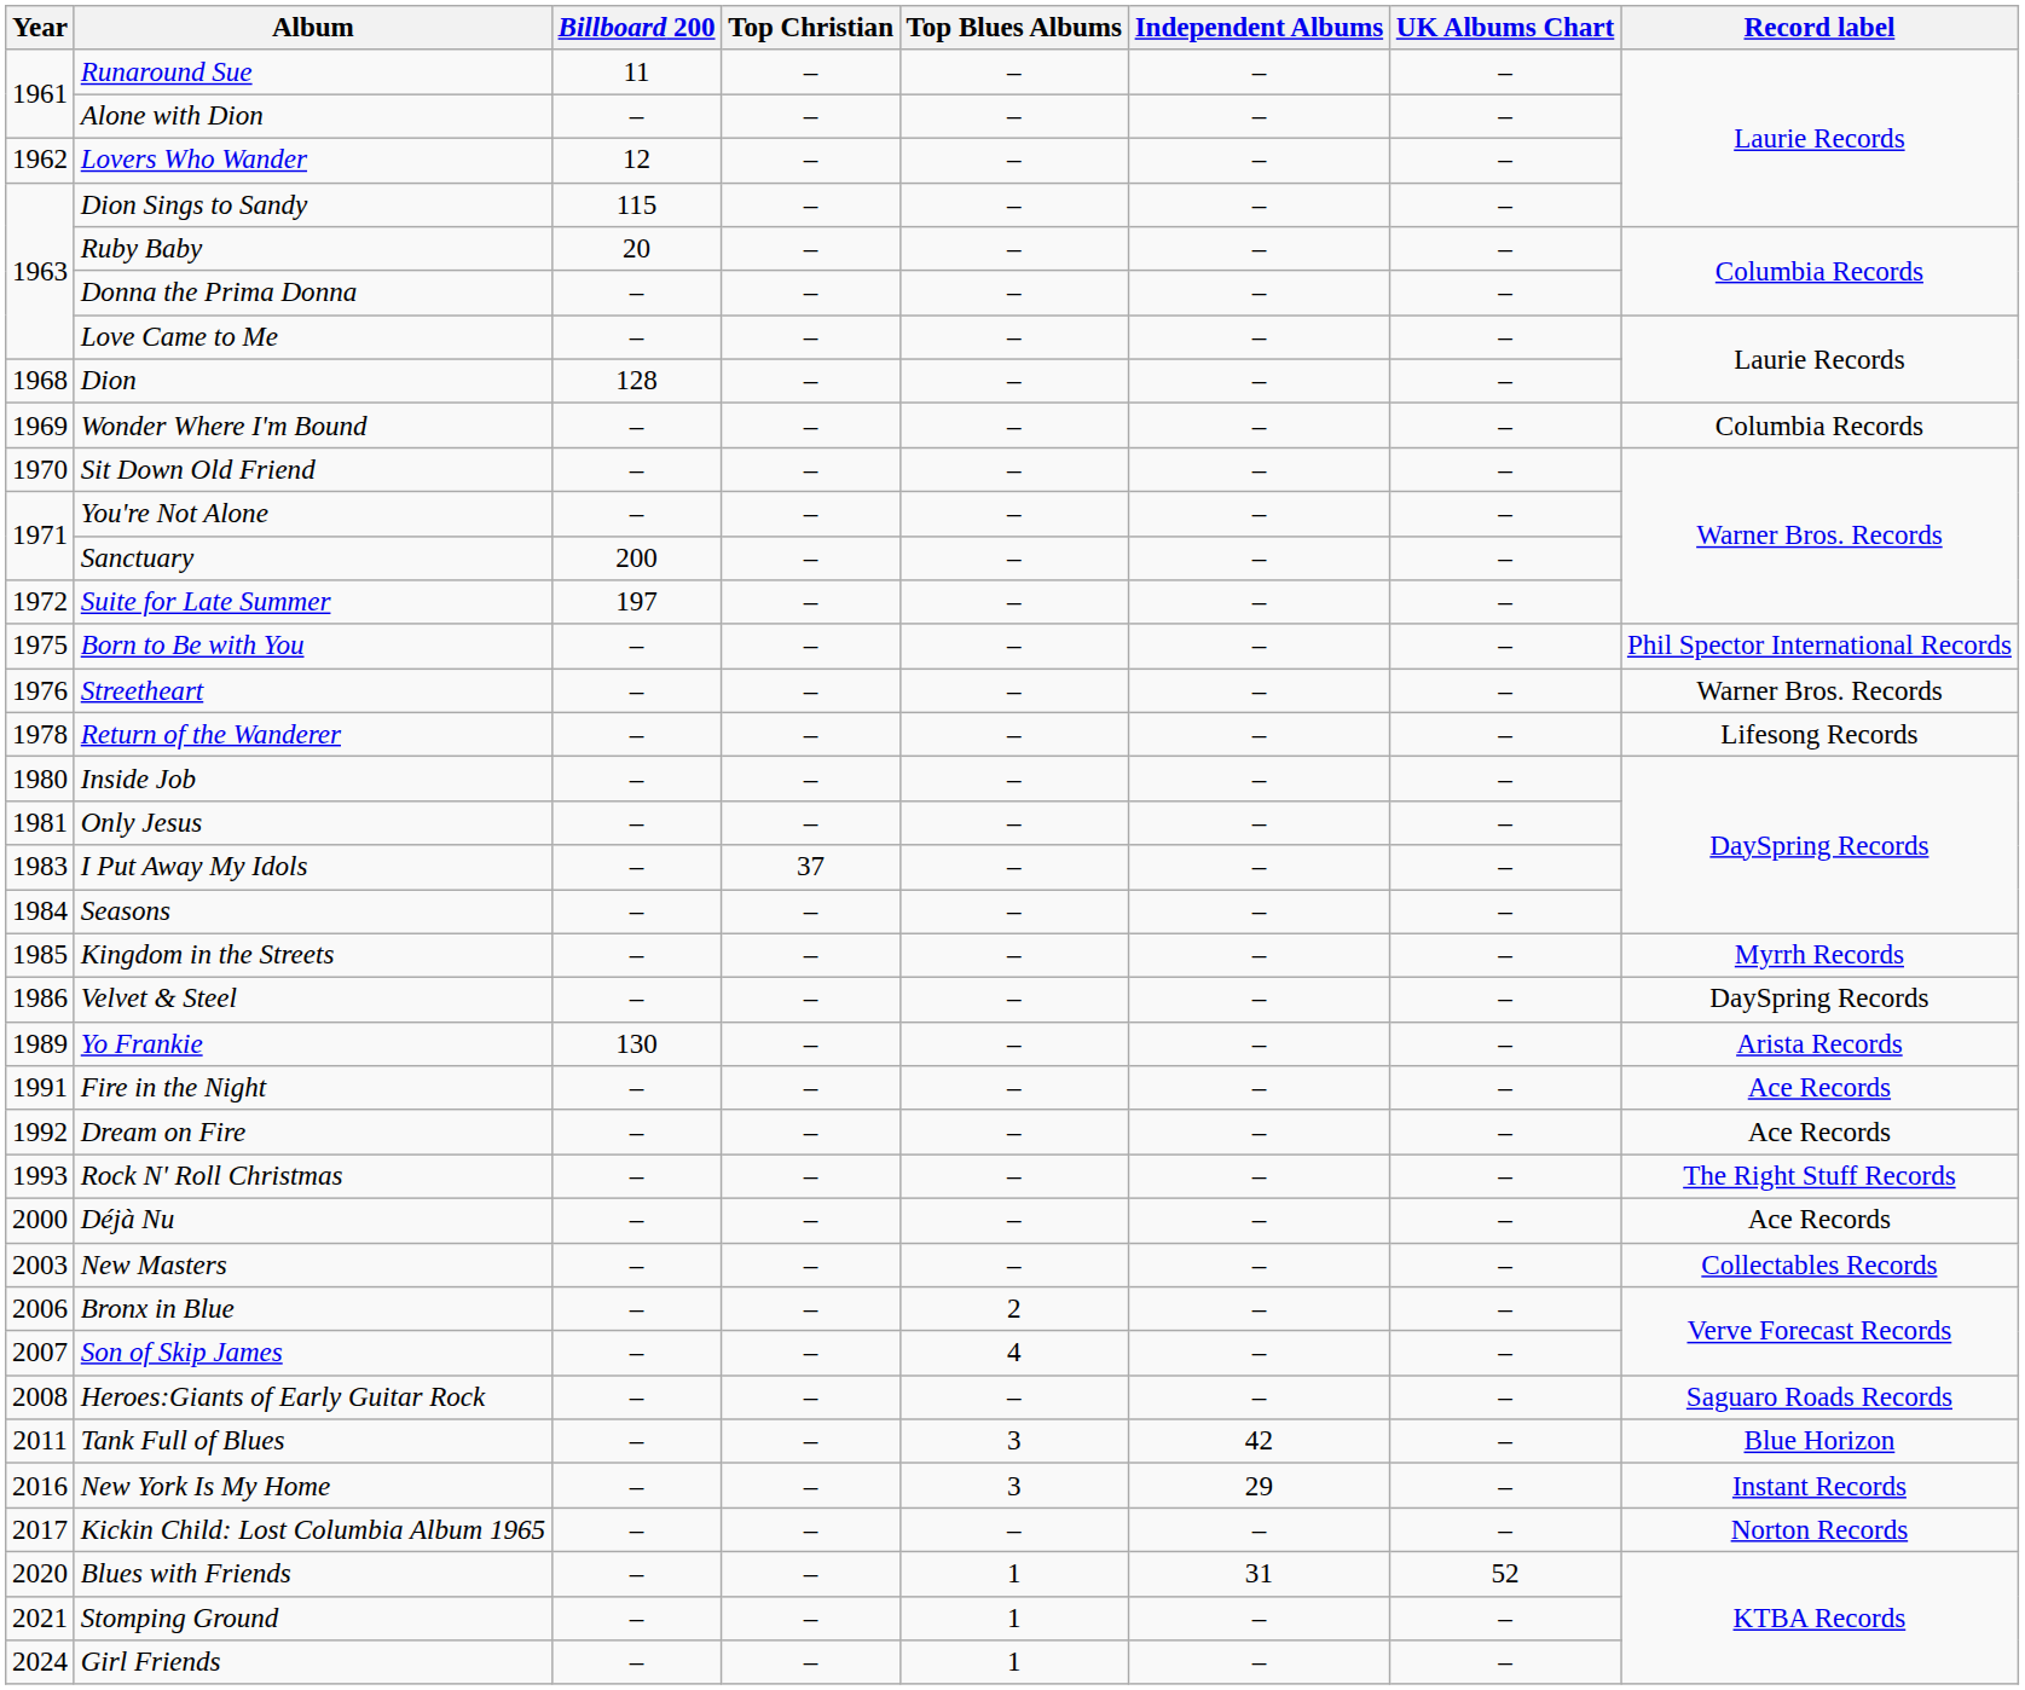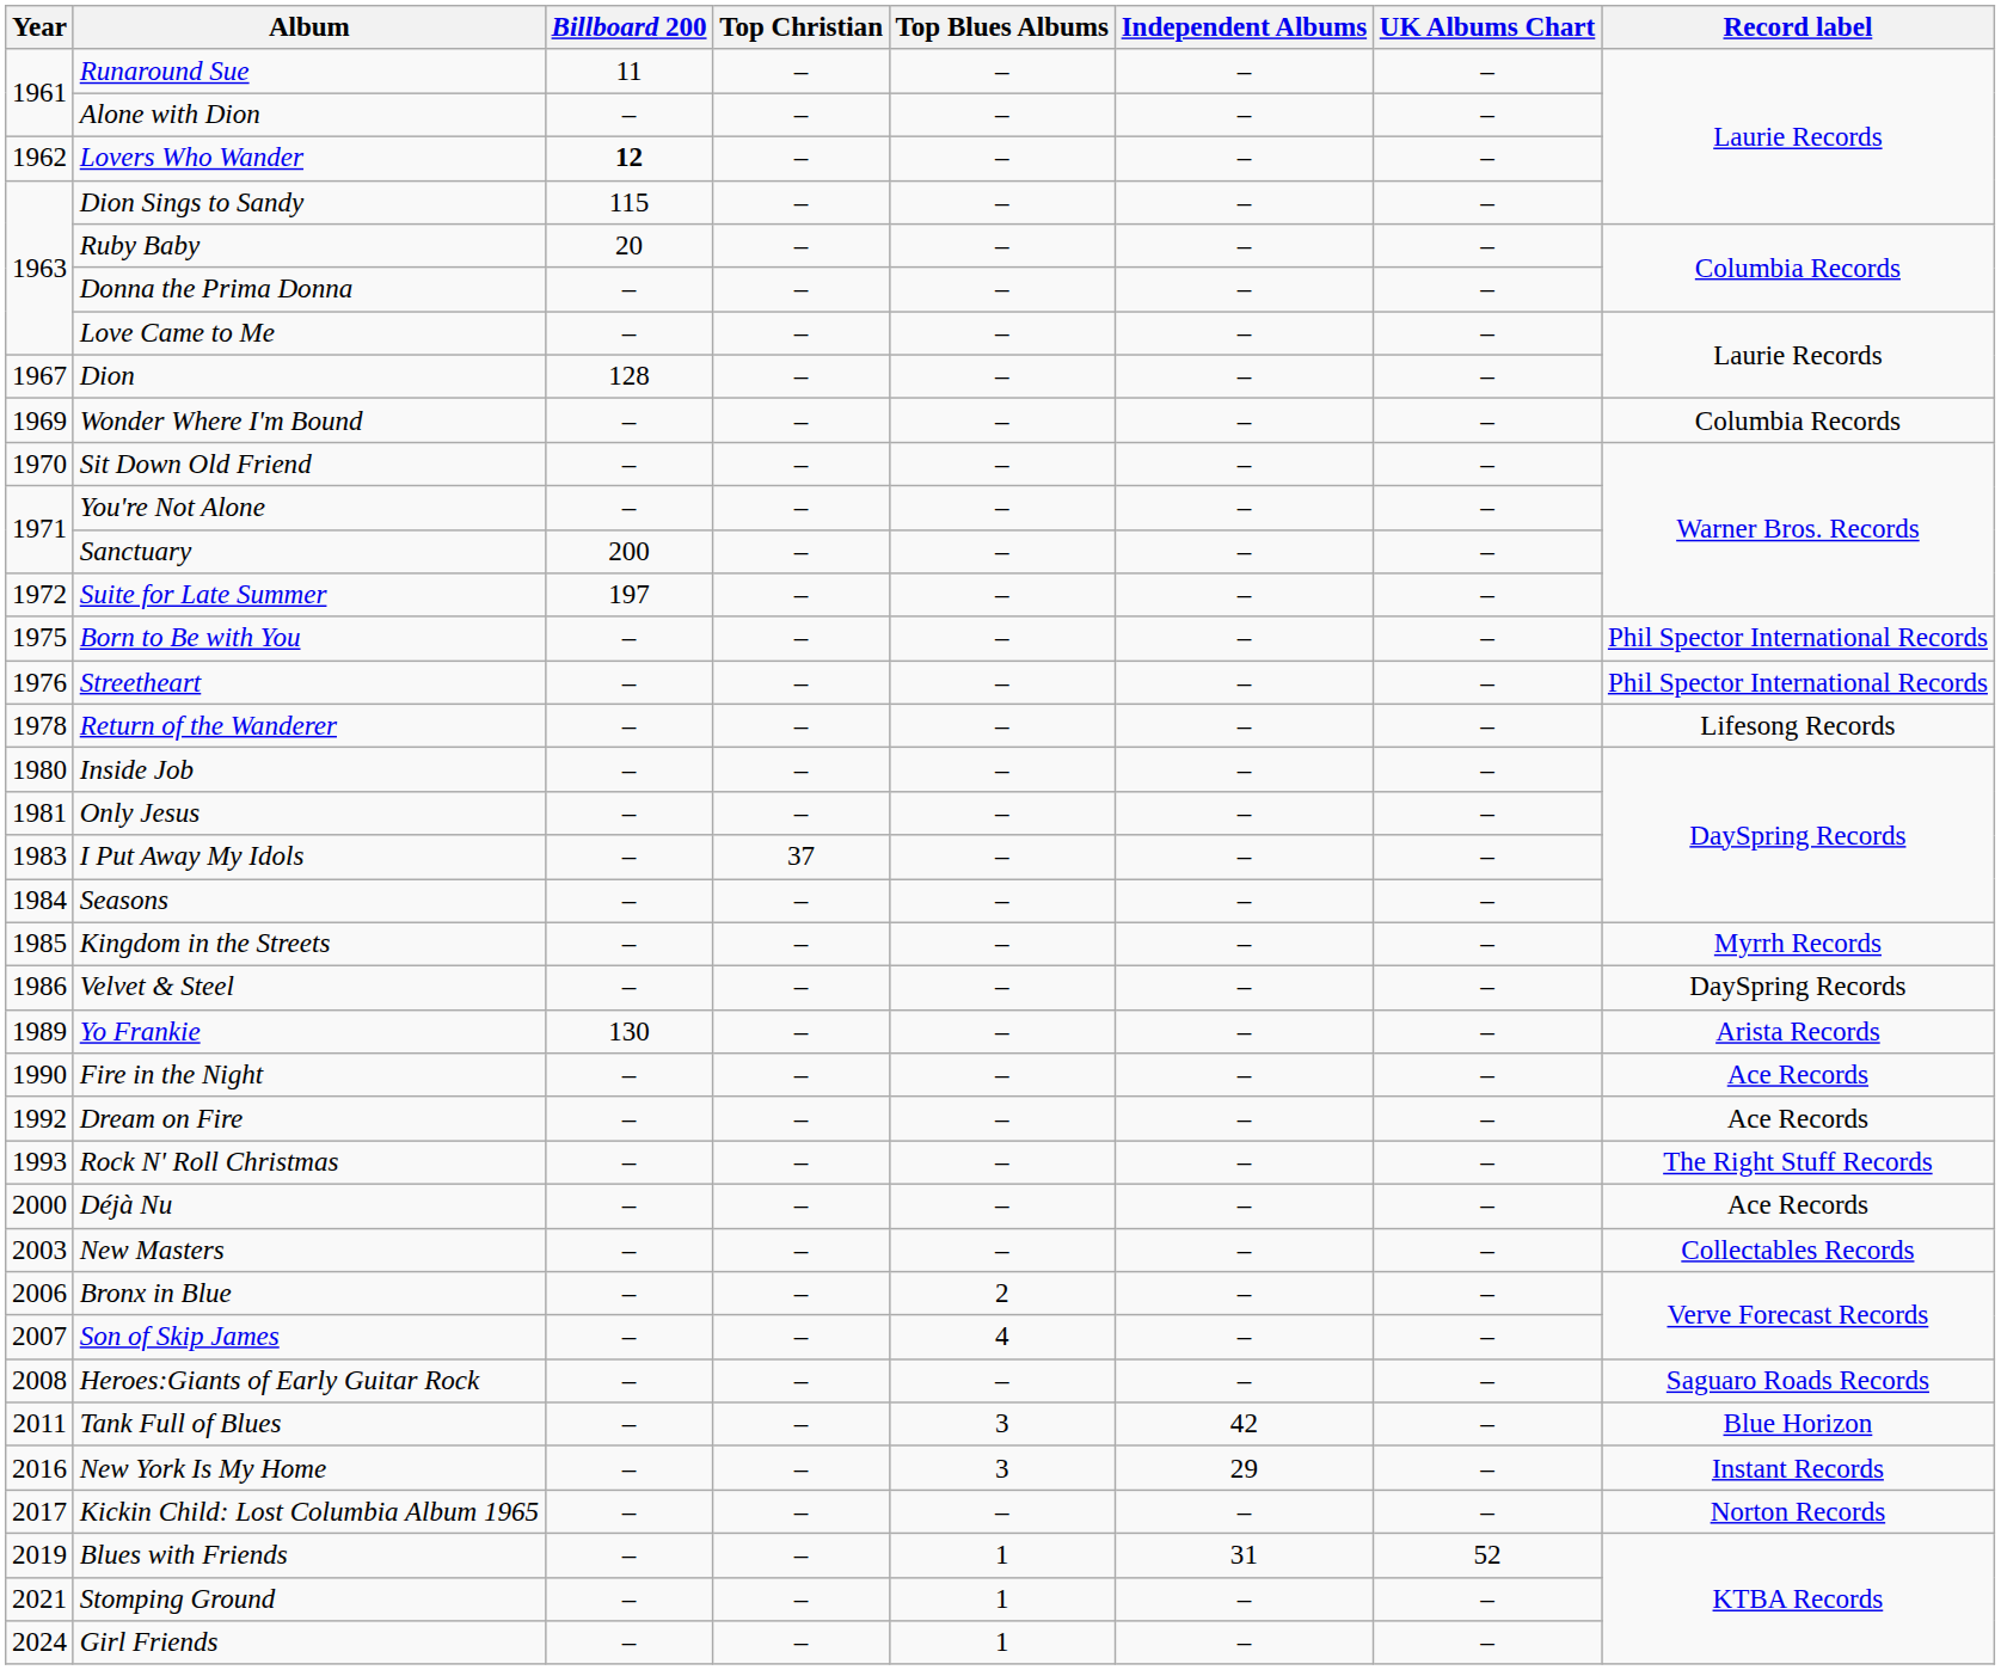Lovers Who Wander | Billboard 200: normal -> bold
Dion | Year: 1968 -> 1967
Streetheart | Record label: Warner Bros. Records -> Phil Spector International Records
Fire in the Night | Year: 1991 -> 1990
Blues with Friends | Year: 2020 -> 2019
